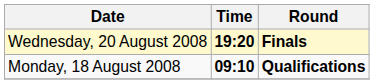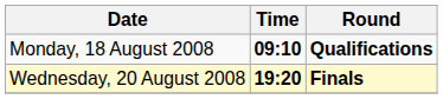rows swapped: Monday, 18 August 2008 <-> Wednesday, 20 August 2008
